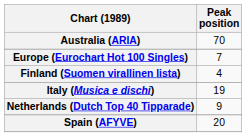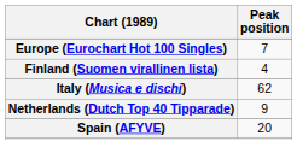- row: Australia (ARIA) | 70
Italy (Musica e dischi) | Peak position: 19 -> 62
